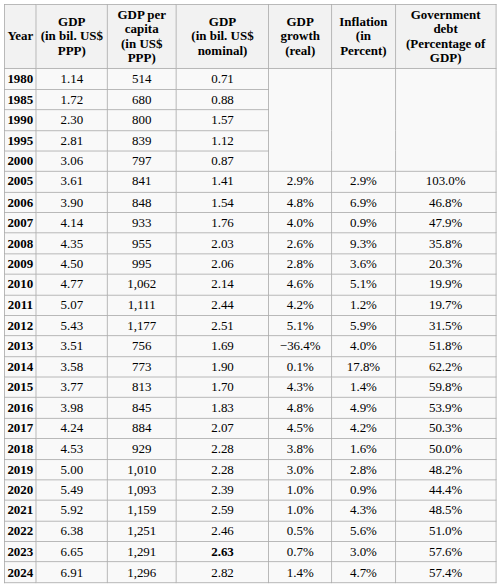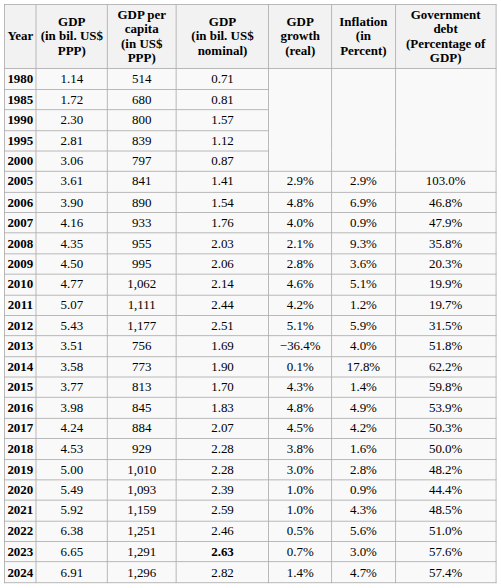1985 | GDP (in bil. US$ nominal): 0.88 -> 0.81
2006 | GDP per capita (in US$ PPP): 848 -> 890
2007 | GDP (in bil. US$ PPP): 4.14 -> 4.16
2008 | GDP growth (real): 2.6% -> 2.1%
